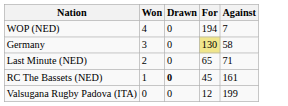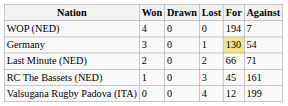+ column: Lost | 0 | 1 | 2 | 3 | 4
Germany | Against: 58 -> 54
Last Minute (NED) | For: 65 -> 66
RC The Bassets (NED) | Drawn: bold -> normal
